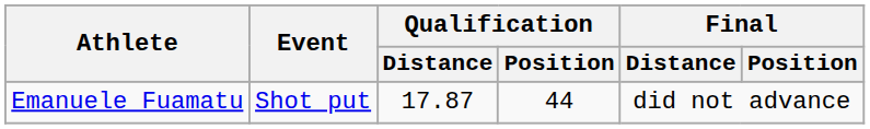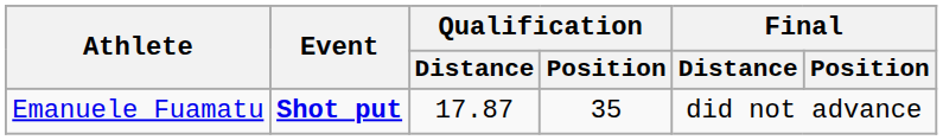Emanuele Fuamatu | Event: normal -> bold
Emanuele Fuamatu | Qualification / Position: 44 -> 35
